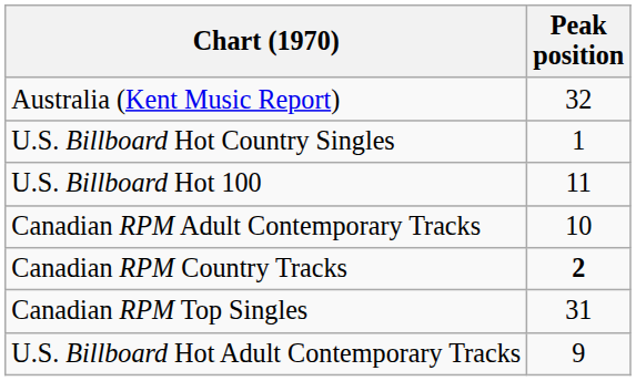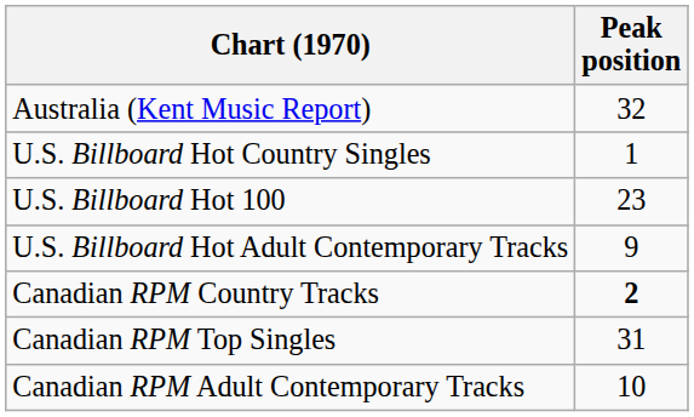U.S. Billboard Hot 100 | Peak position: 11 -> 23
rows swapped: U.S. Billboard Hot Adult Contemporary Tracks <-> Canadian RPM Adult Contemporary Tracks
